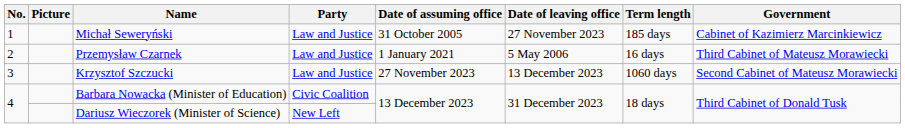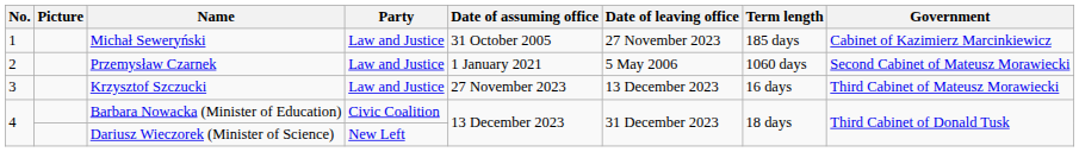Przemysław Czarnek | Term length: 16 days -> 1060 days
Przemysław Czarnek | Government: Third Cabinet of Mateusz Morawiecki -> Second Cabinet of Mateusz Morawiecki
Krzysztof Szczucki | Term length: 1060 days -> 16 days
Krzysztof Szczucki | Government: Second Cabinet of Mateusz Morawiecki -> Third Cabinet of Mateusz Morawiecki
